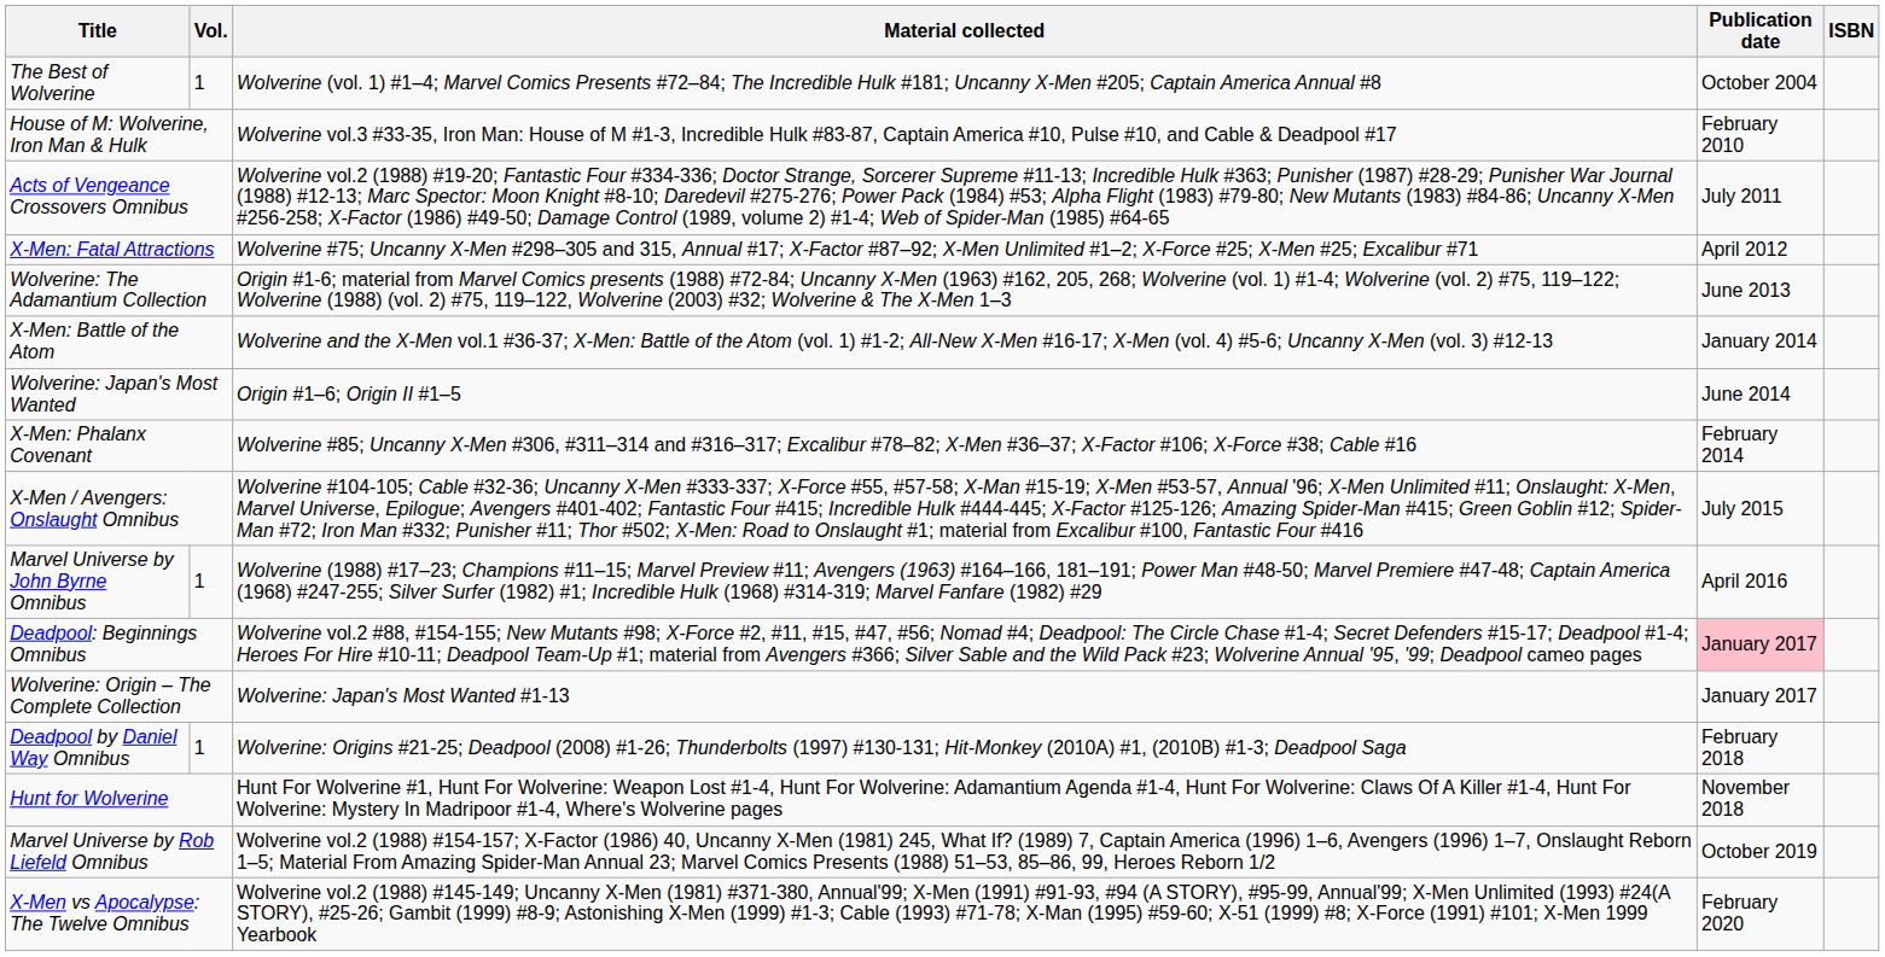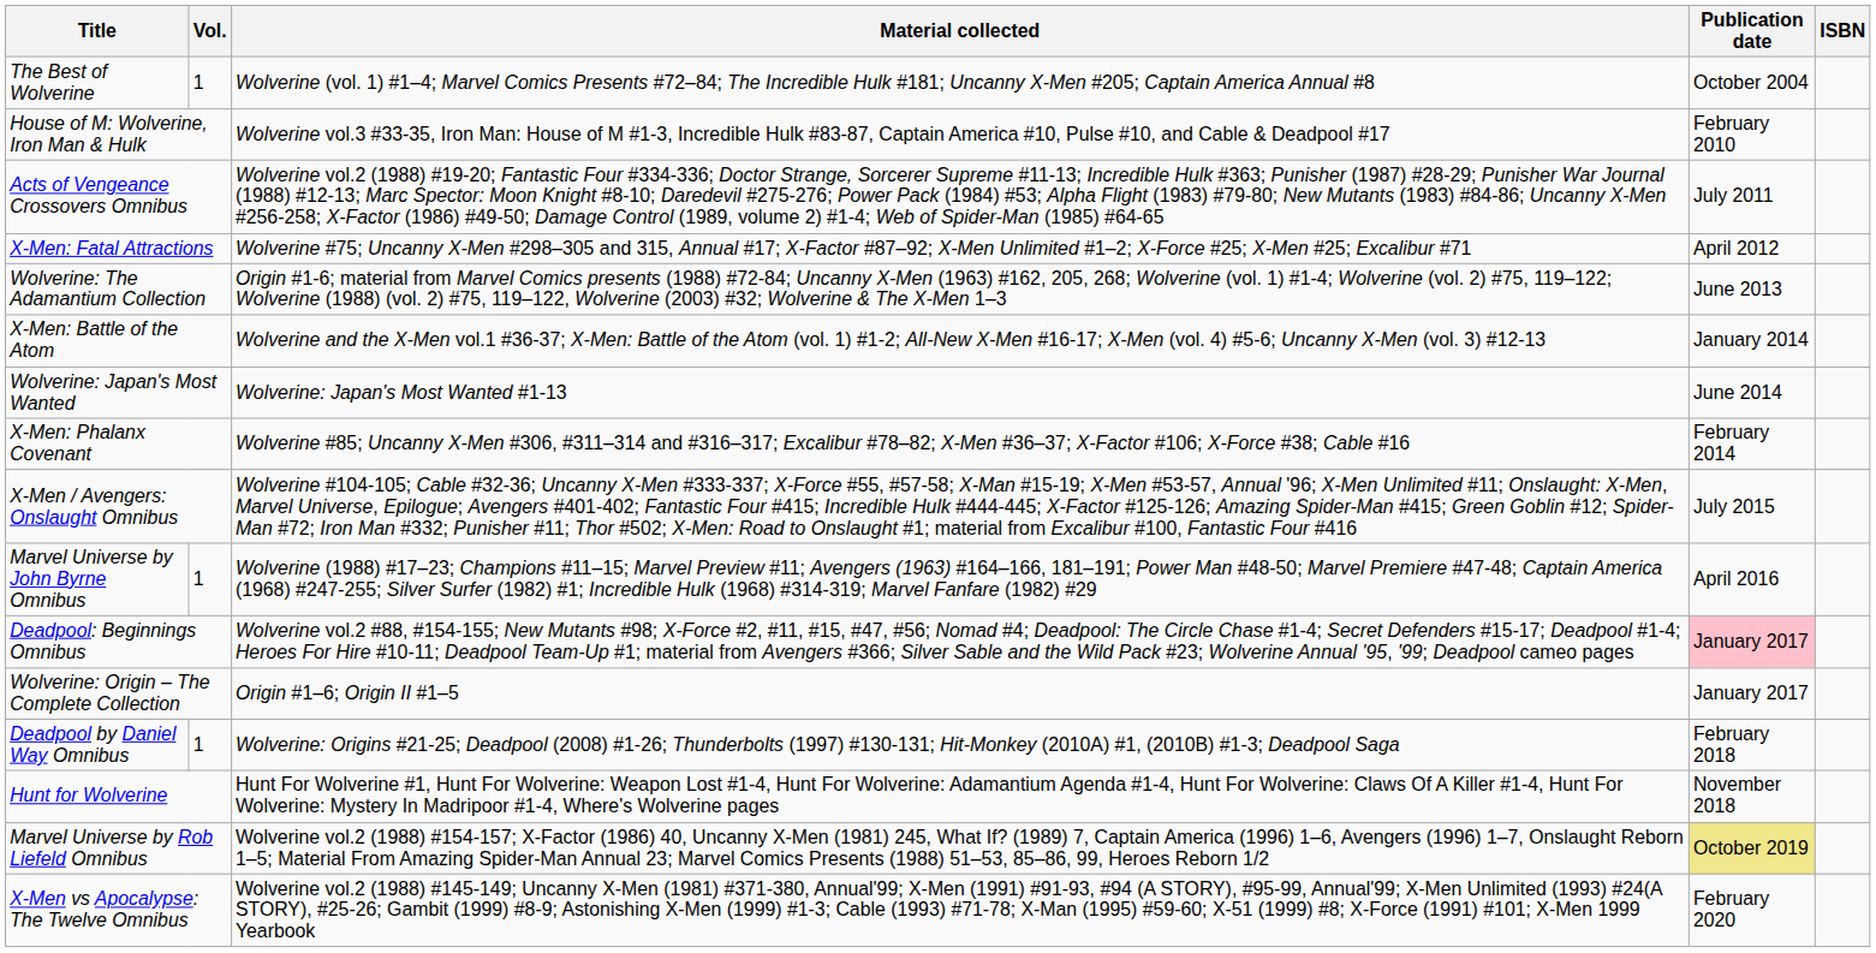Wolverine: Japan's Most Wanted | Material collected: Origin #1–6; Origin II #1–5 -> Wolverine: Japan's Most Wanted #1-13
Wolverine: Origin – The Complete Collection | Material collected: Wolverine: Japan's Most Wanted #1-13 -> Origin #1–6; Origin II #1–5
Marvel Universe by Rob Liefeld Omnibus | Publication date: no background -> khaki background
